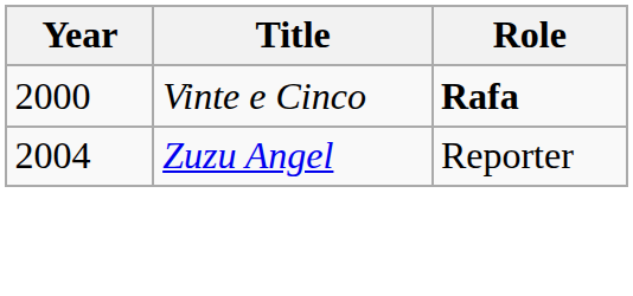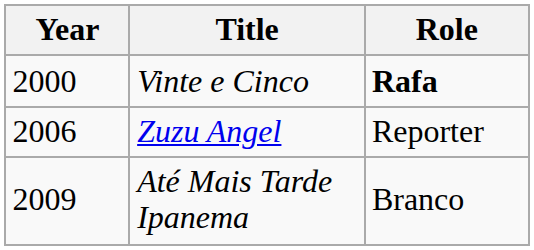Zuzu Angel | Year: 2004 -> 2006
+ row: 2009 | Até Mais Tarde Ipanema | Branco
